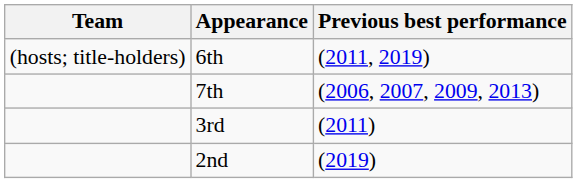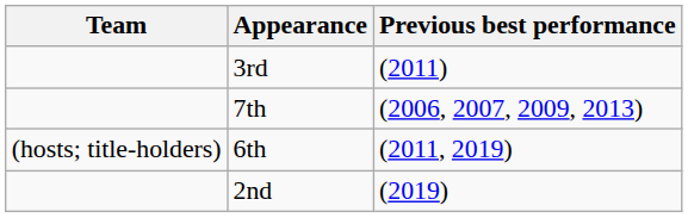rows swapped: 3rd <-> 6th
